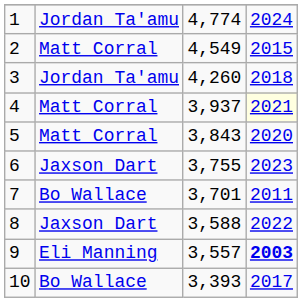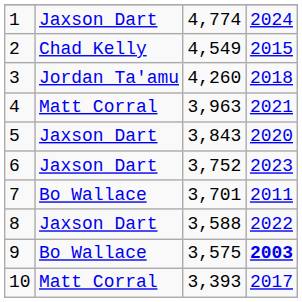1 | column 2: Jordan Ta'amu -> Jaxson Dart
2 | column 2: Matt Corral -> Chad Kelly
4 | column 3: 3,937 -> 3,963
4 | column 4: lightyellow background -> no background
5 | column 2: Matt Corral -> Jaxson Dart
6 | column 3: 3,755 -> 3,752
9 | column 2: Eli Manning -> Bo Wallace
9 | column 3: 3,557 -> 3,575
10 | column 2: Bo Wallace -> Matt Corral
